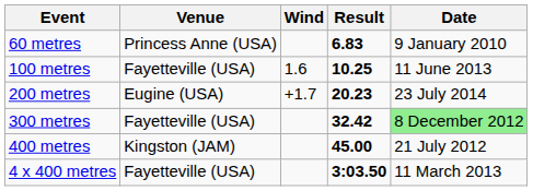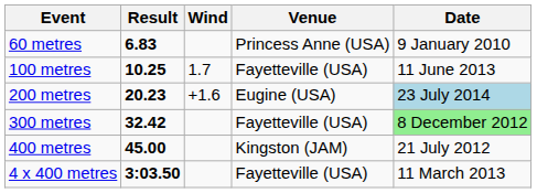columns swapped: Result <-> Venue
100 metres | Wind: 1.6 -> 1.7
200 metres | Wind: +1.7 -> +1.6
200 metres | Date: no background -> lightblue background
